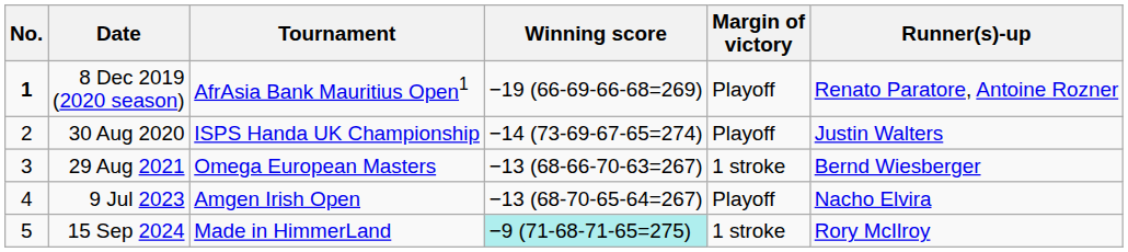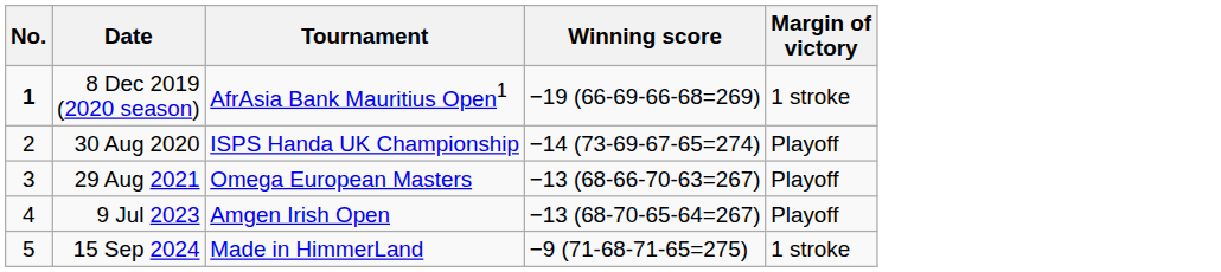- column: Runner(s)-up | Renato Paratore, Antoine Rozner | Justin Walters | Bernd Wiesberger | Nacho Elvira | Rory McIlroy
8 Dec 2019 (2020 season) | Margin of victory: Playoff -> 1 stroke
29 Aug 2021 | Margin of victory: 1 stroke -> Playoff
15 Sep 2024 | Winning score: paleturquoise background -> no background
